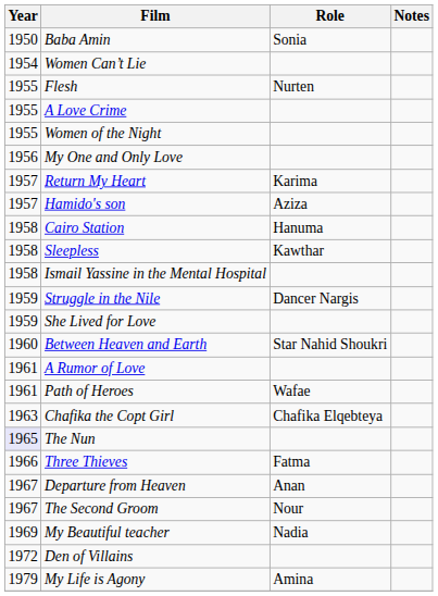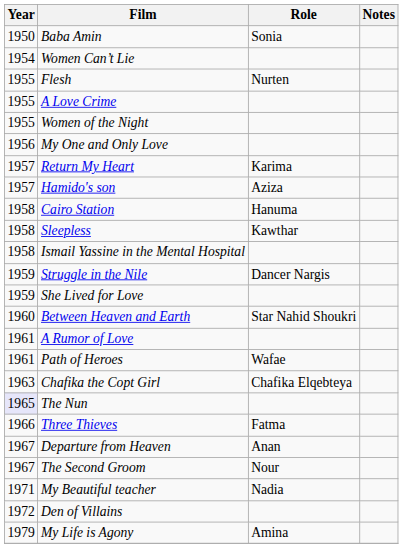My Beautiful teacher | Year: 1969 -> 1971
